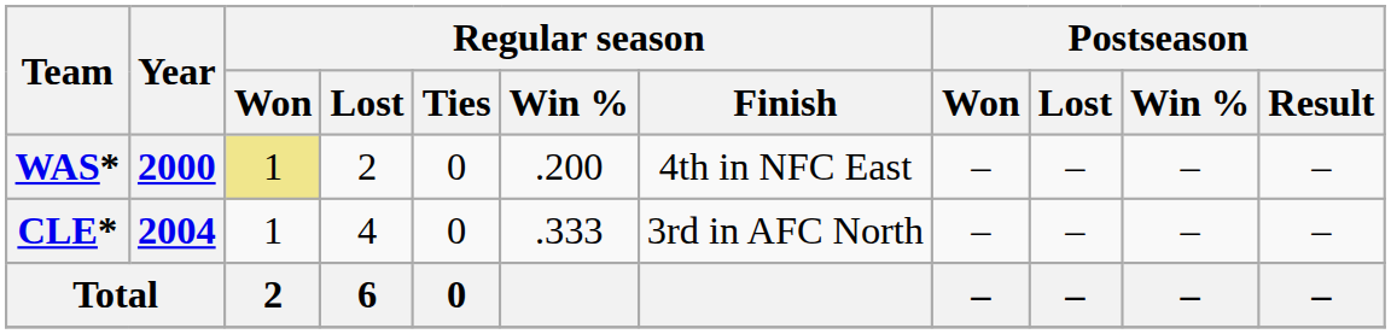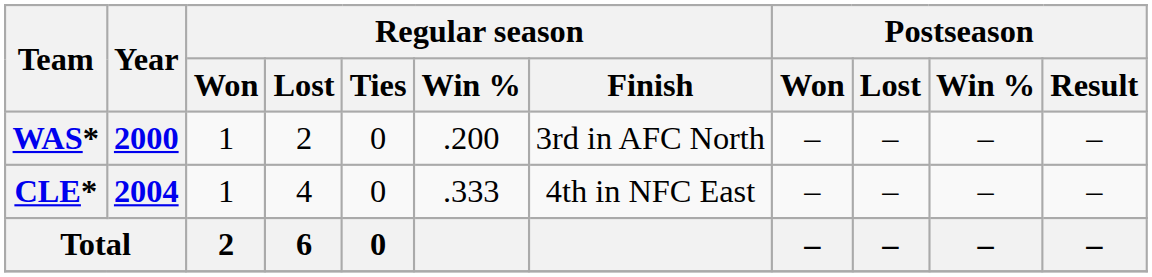WAS* | Regular season / Won: khaki background -> no background
WAS* | Regular season / Finish: 4th in NFC East -> 3rd in AFC North
CLE* | Regular season / Finish: 3rd in AFC North -> 4th in NFC East
